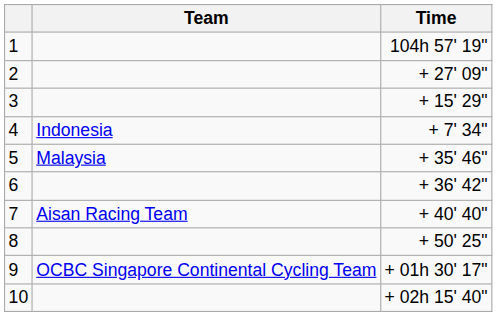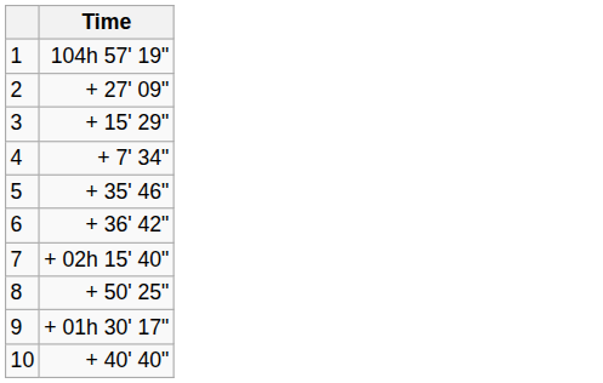- column: Team | Indonesia | Malaysia | Aisan Racing Team | OCBC Singapore Continental Cycling Team
7 | Time: + 40' 40" -> + 02h 15' 40"
10 | Time: + 02h 15' 40" -> + 40' 40"
